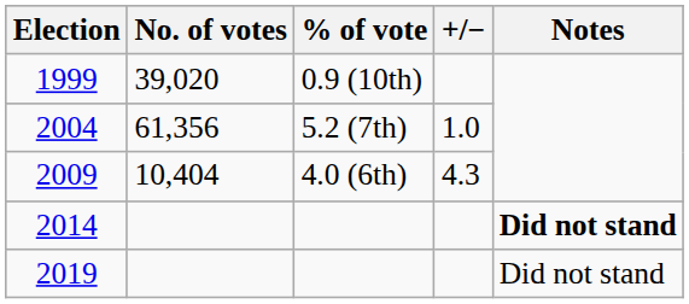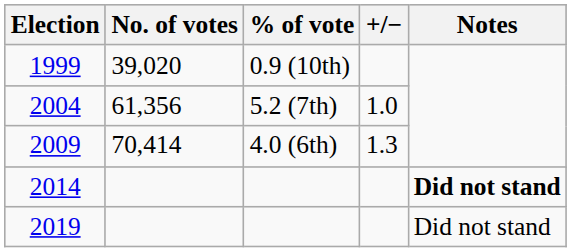2009 | No. of votes: 10,404 -> 70,414
2009 | +/−: 4.3 -> 1.3
